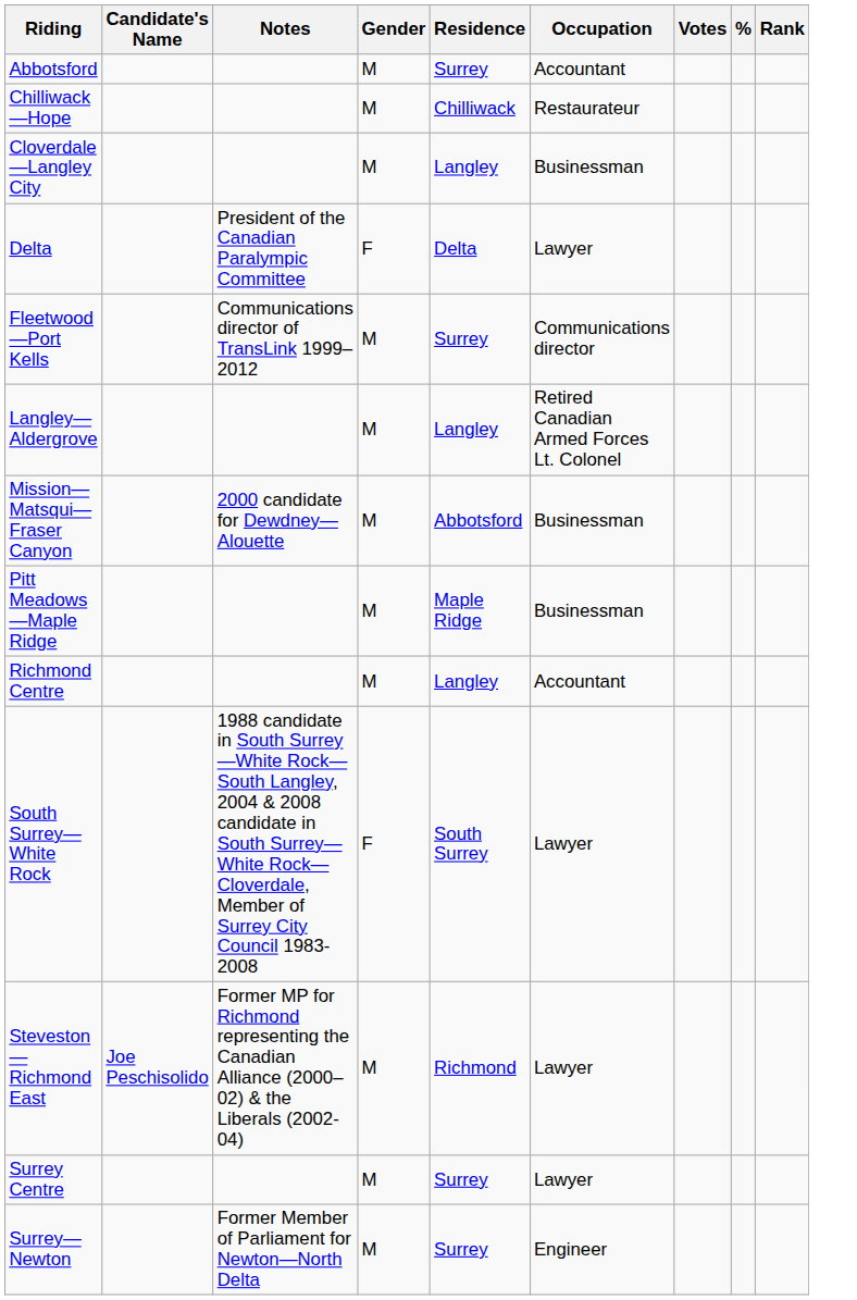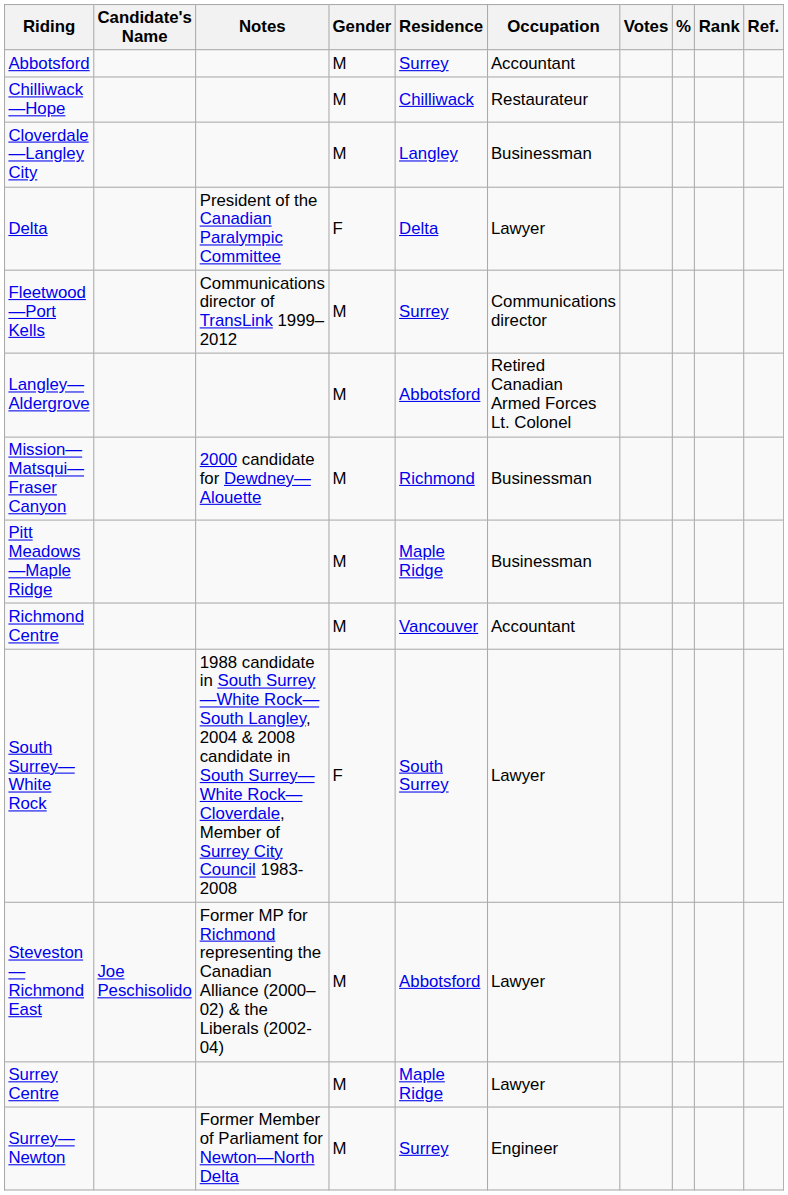+ column: Ref.
Langley—Aldergrove | Residence: Langley -> Abbotsford
Mission—Matsqui—Fraser Canyon | Residence: Abbotsford -> Richmond
Richmond Centre | Residence: Langley -> Vancouver
Steveston—Richmond East | Residence: Richmond -> Abbotsford
Surrey Centre | Residence: Surrey -> Maple Ridge
